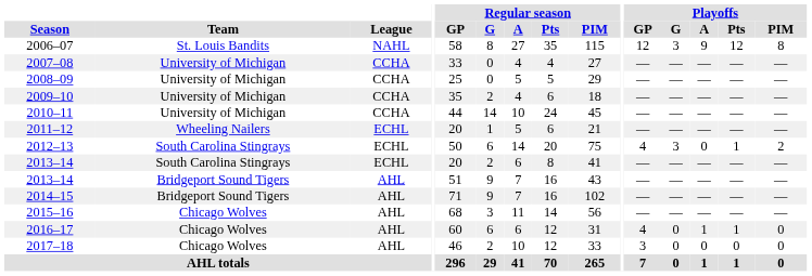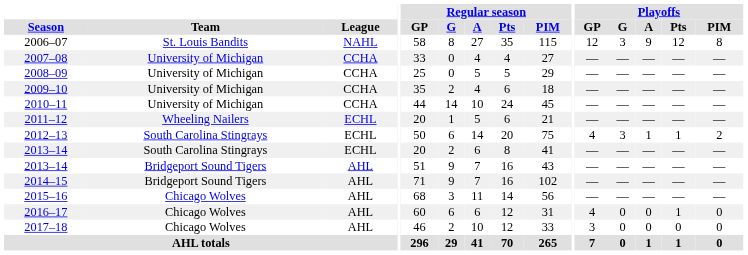2012–13 | Playoffs / A: 0 -> 1
2016–17 | Playoffs / A: 1 -> 0
